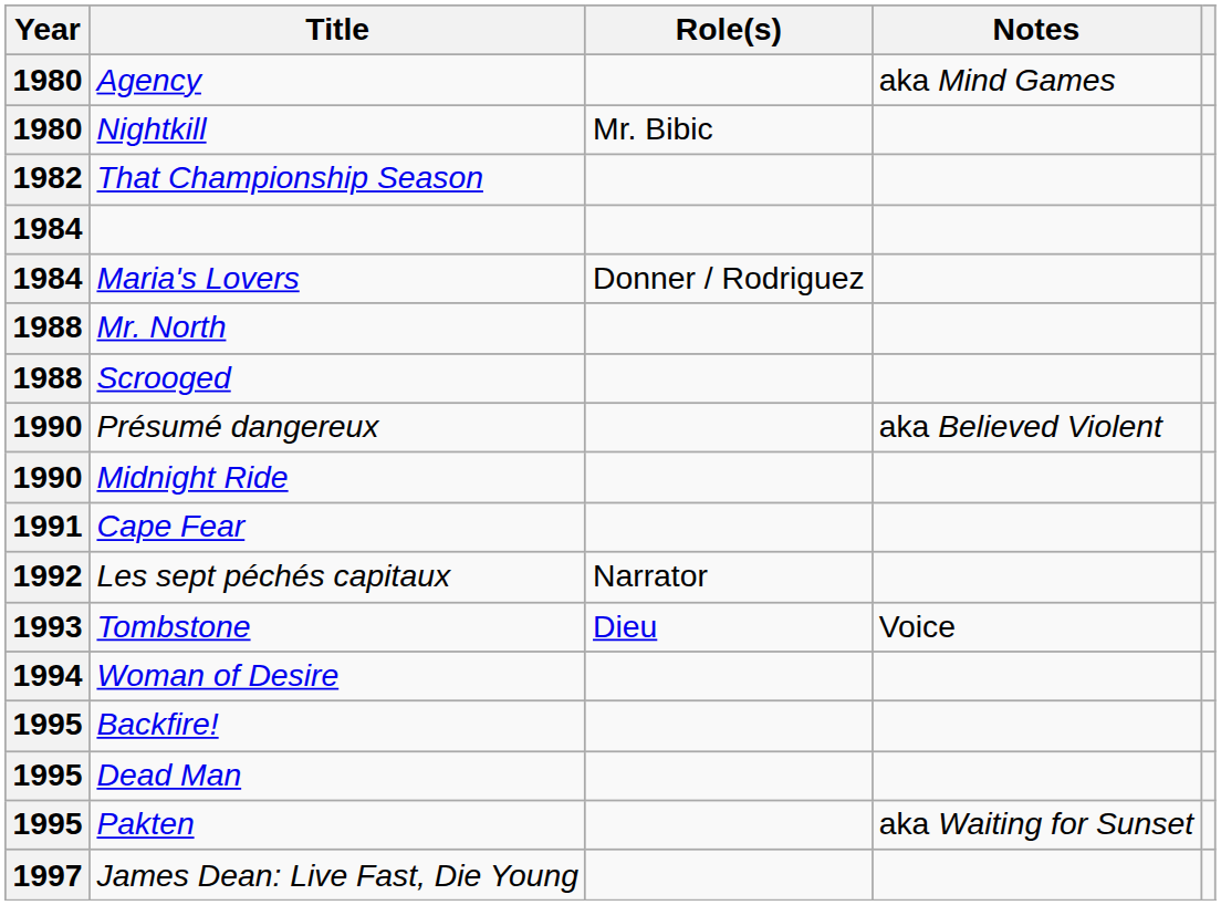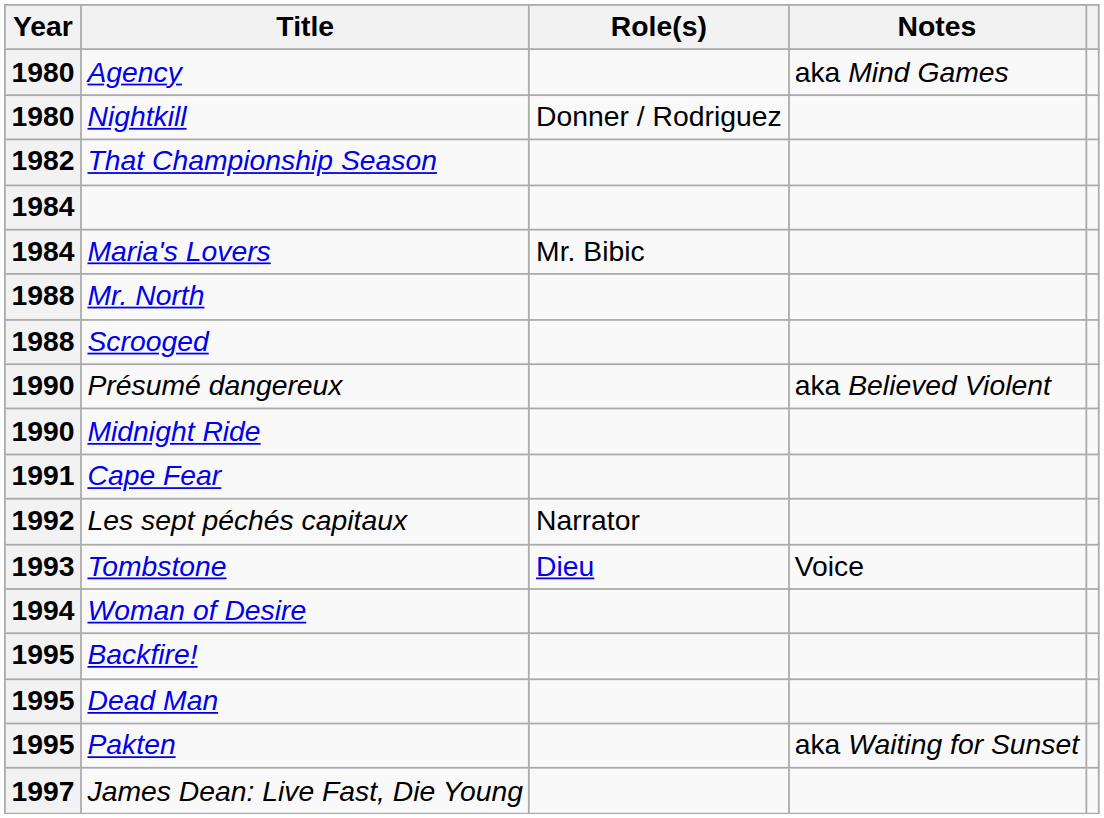Nightkill | Role(s): Mr. Bibic -> Donner / Rodriguez
Maria's Lovers | Role(s): Donner / Rodriguez -> Mr. Bibic
